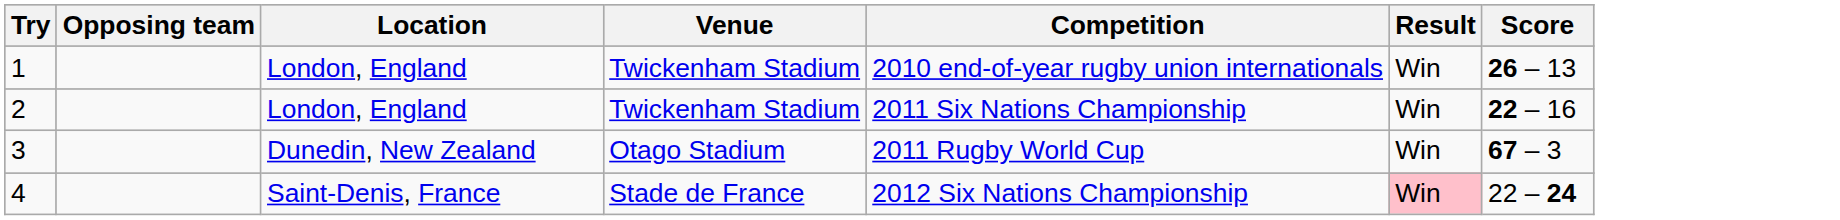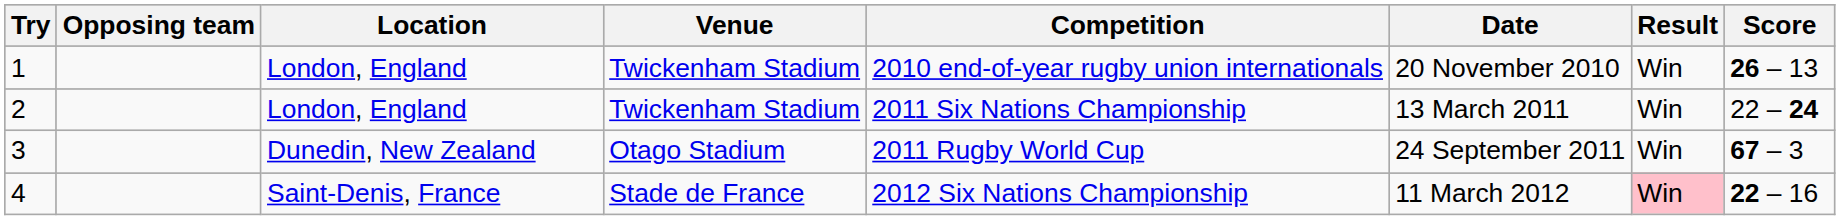+ column: Date | 20 November 2010 | 13 March 2011 | 24 September 2011 | 11 March 2012
2 | Score: 22 – 16 -> 22 – 24
4 | Score: 22 – 24 -> 22 – 16
